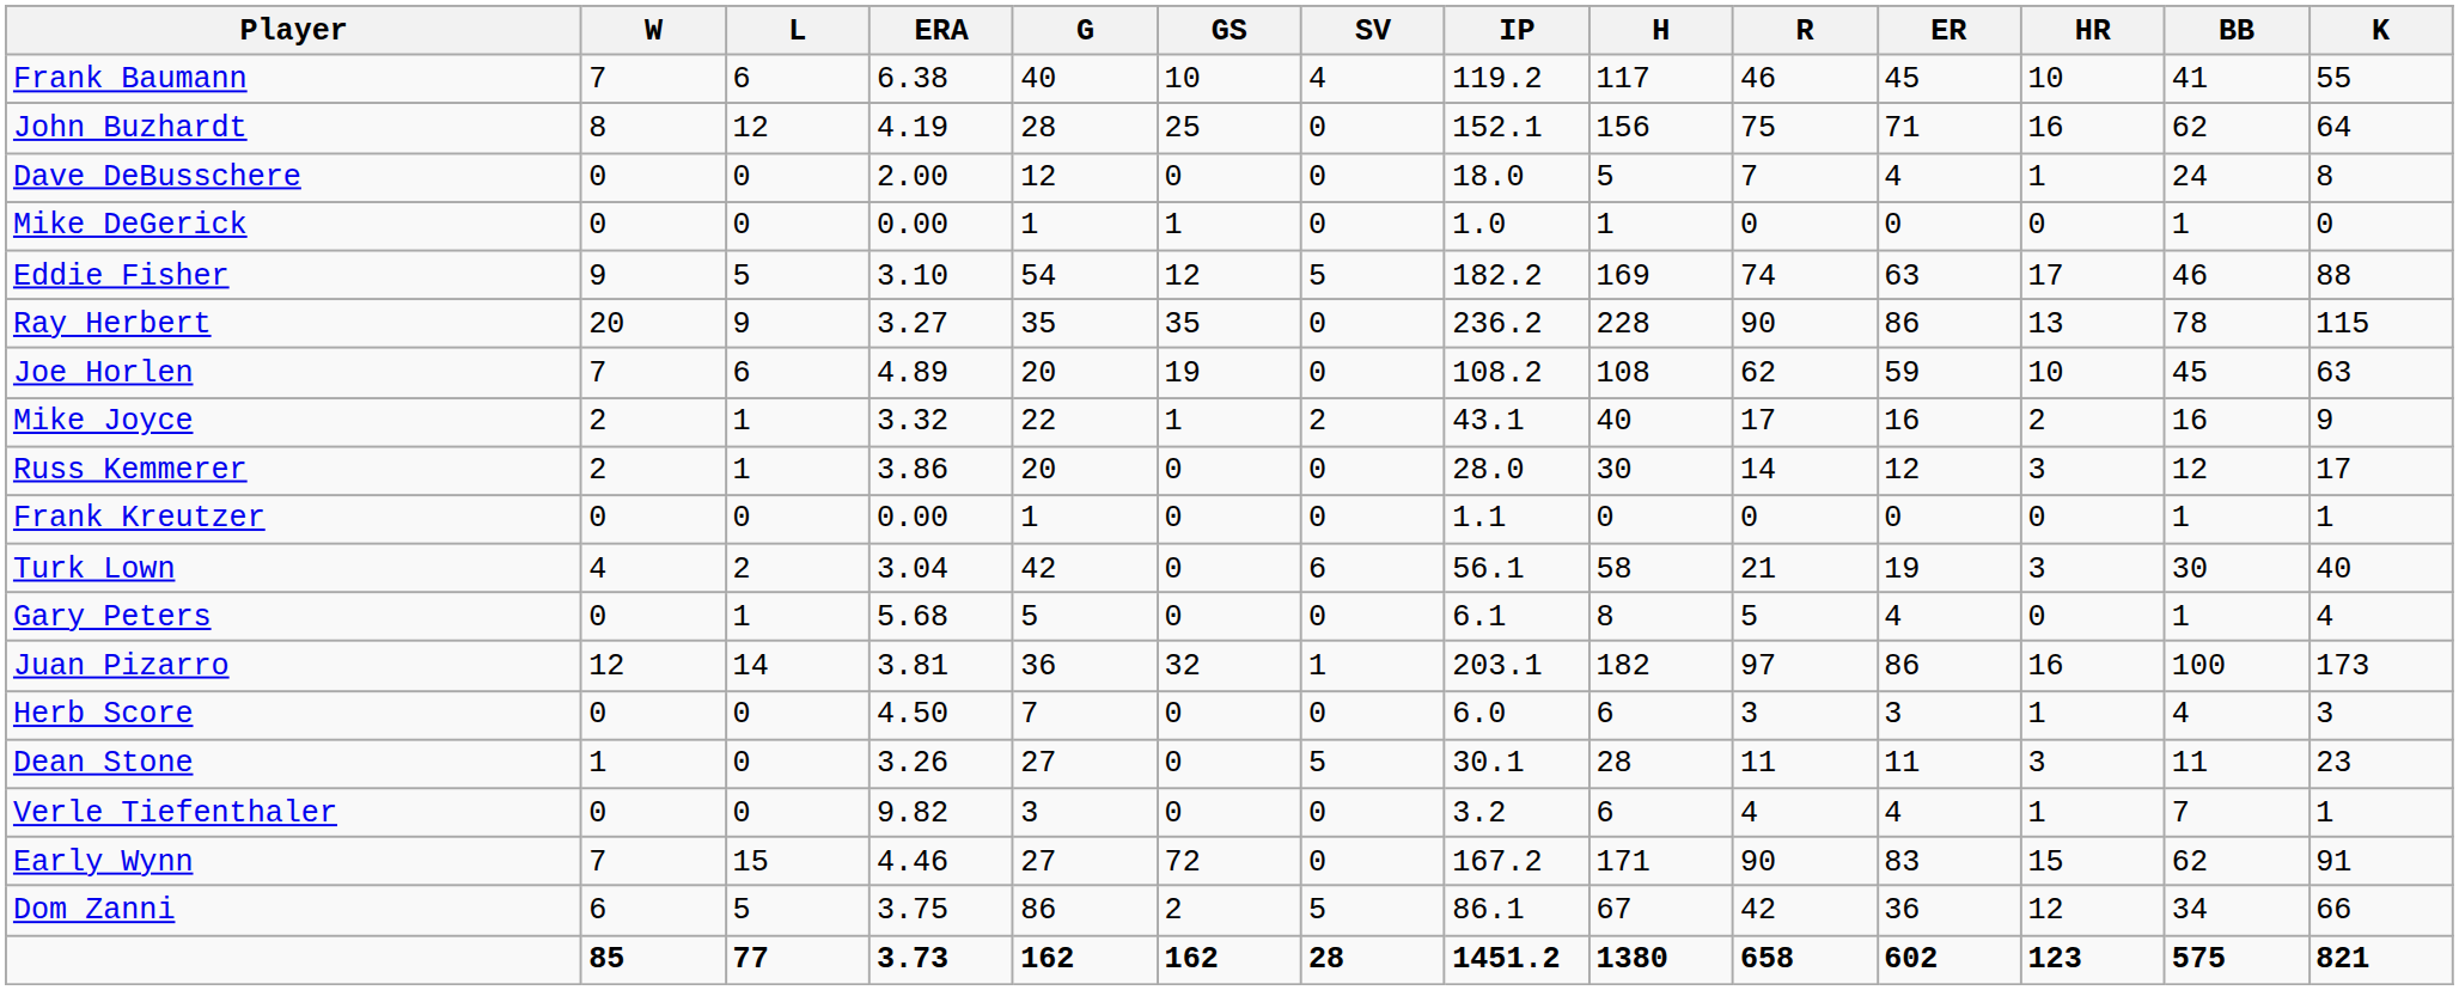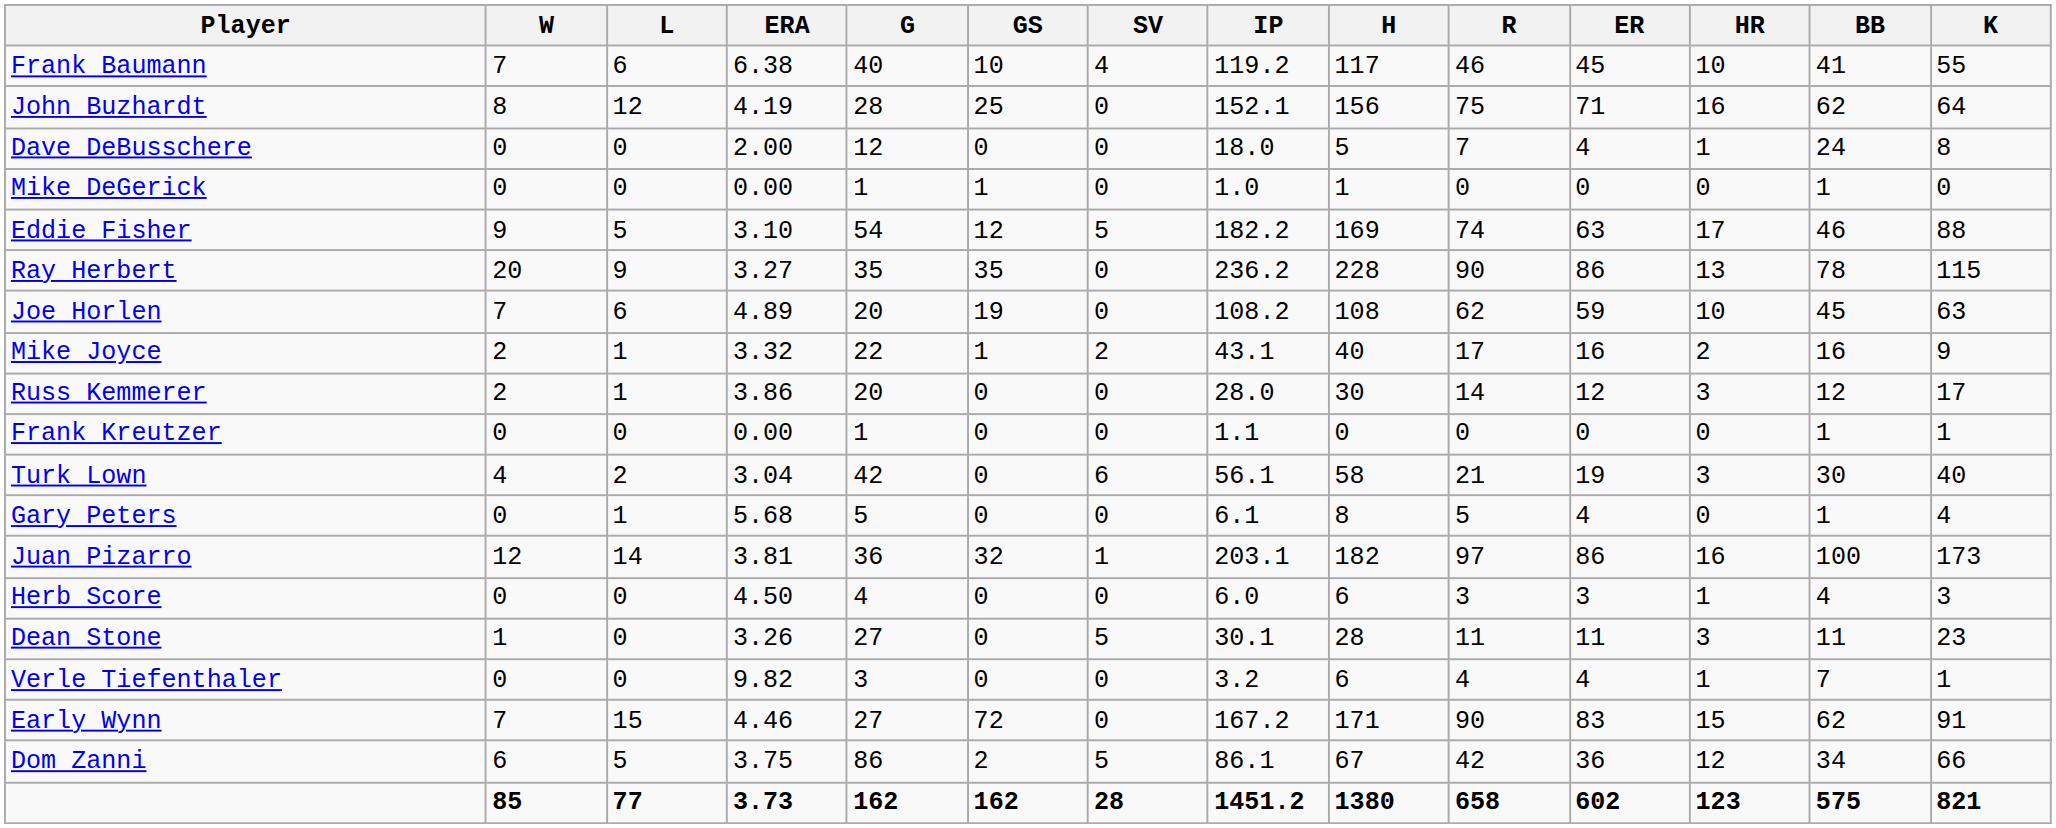Herb Score | G: 7 -> 4
